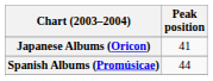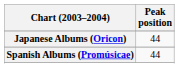Japanese Albums (Oricon) | Peak position: 41 -> 44
